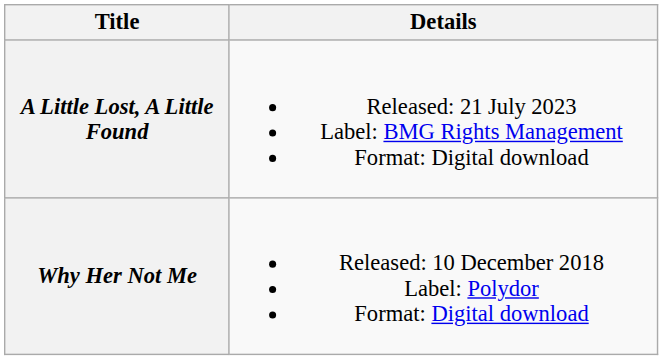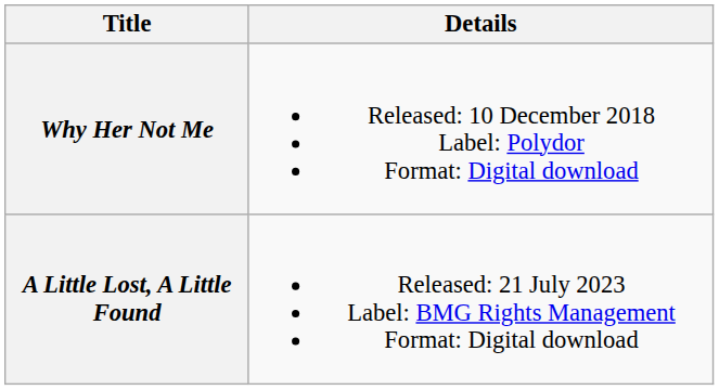rows swapped: Why Her Not Me <-> A Little Lost, A Little Found
